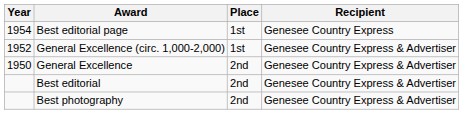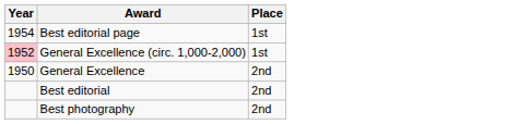- column: Recipient | Genesee Country Express | Genesee Country Express & Advertiser | Genesee Country Express & Advertiser | Genesee Country Express & Advertiser | Genesee Country Express & Advertiser
General Excellence (circ. 1,000-2,000) | Year: no background -> pink background
